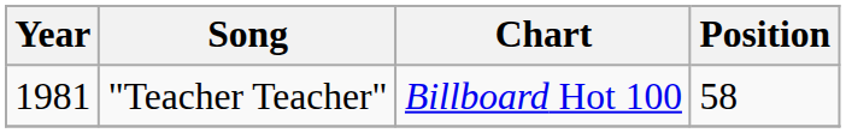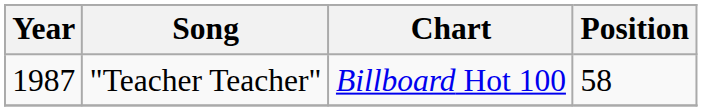"Teacher Teacher" | Year: 1981 -> 1987
